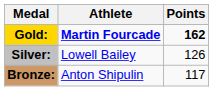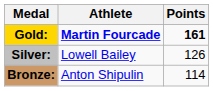Gold: | Points: 162 -> 161
Bronze: | Points: 117 -> 114
